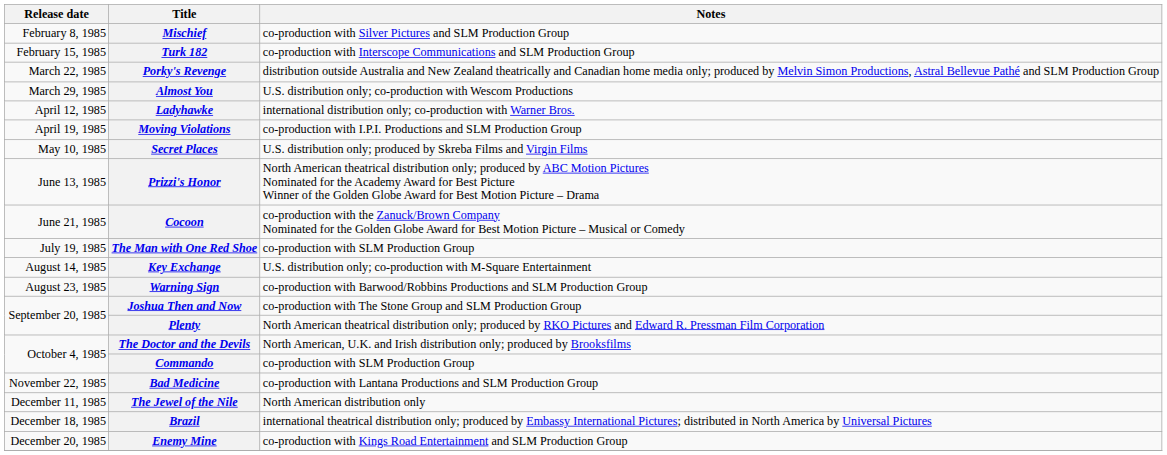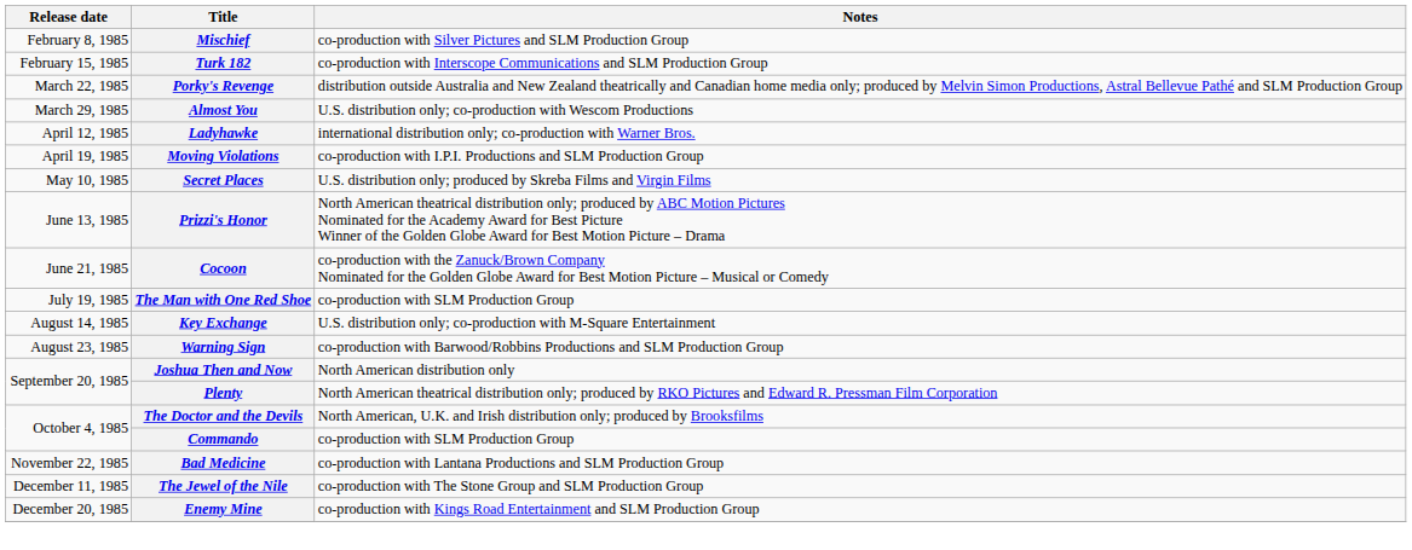Joshua Then and Now | Notes: co-production with The Stone Group and SLM Production Group -> North American distribution only
The Jewel of the Nile | Notes: North American distribution only -> co-production with The Stone Group and SLM Production Group
- row: December 18, 1985 | Brazil | international theatrical distribution only; produced by Embassy International Pictures; distributed in North America by Universal Pictures
